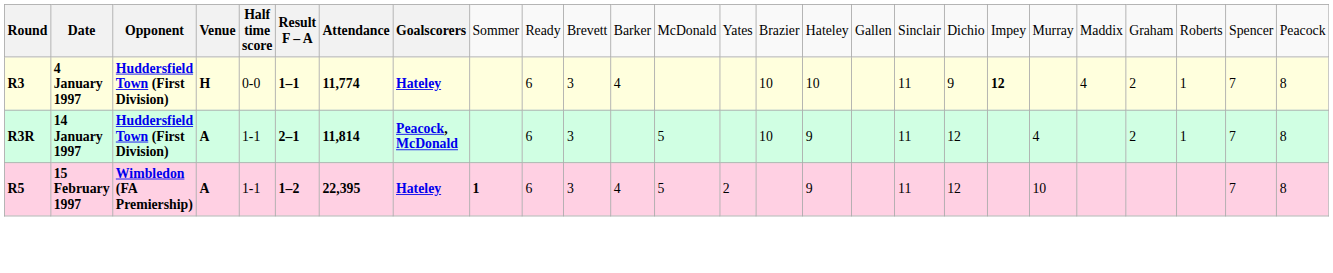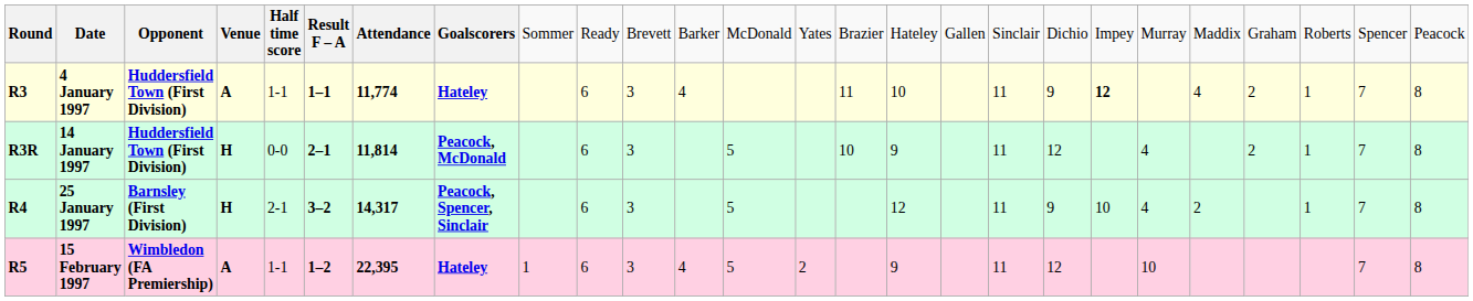4 January 1997 | column 4: H -> A
4 January 1997 | column 5: 0-0 -> 1-1
4 January 1997 | column 15: 10 -> 11
14 January 1997 | column 4: A -> H
14 January 1997 | column 5: 1-1 -> 0-0
+ row: R4 | 25 January 1997 | Barnsley (First Division) | H | 2-1 | 3–2 | 14,317 | Peacock, Spencer, Sinclair | 6 | 3 | 5 | 12 | 11 | 9 | 10 | 4 | 2 | 1 | 7 | 8
15 February 1997 | column 9: bold -> normal
